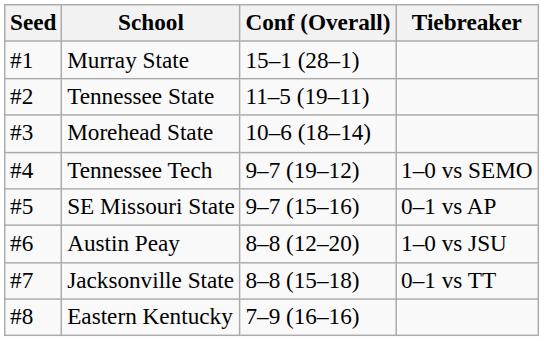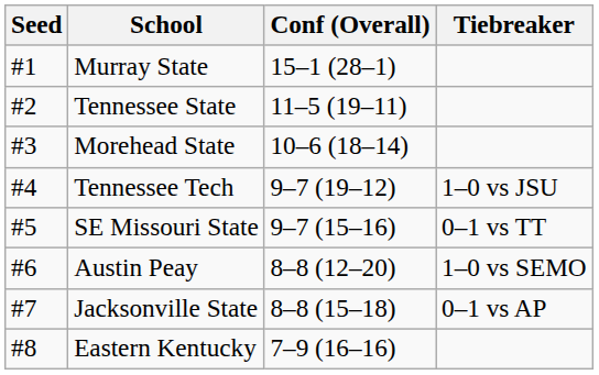Tennessee Tech | Tiebreaker: 1–0 vs SEMO -> 1–0 vs JSU
SE Missouri State | Tiebreaker: 0–1 vs AP -> 0–1 vs TT
Austin Peay | Tiebreaker: 1–0 vs JSU -> 1–0 vs SEMO
Jacksonville State | Tiebreaker: 0–1 vs TT -> 0–1 vs AP
